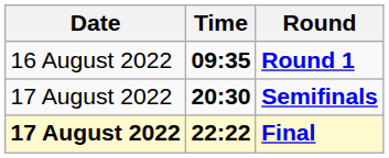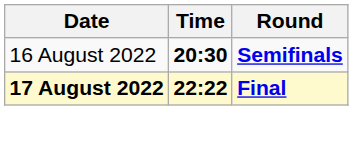- row: 16 August 2022 | 09:35 | Round 1
Semifinals | Date: 17 August 2022 -> 16 August 2022
